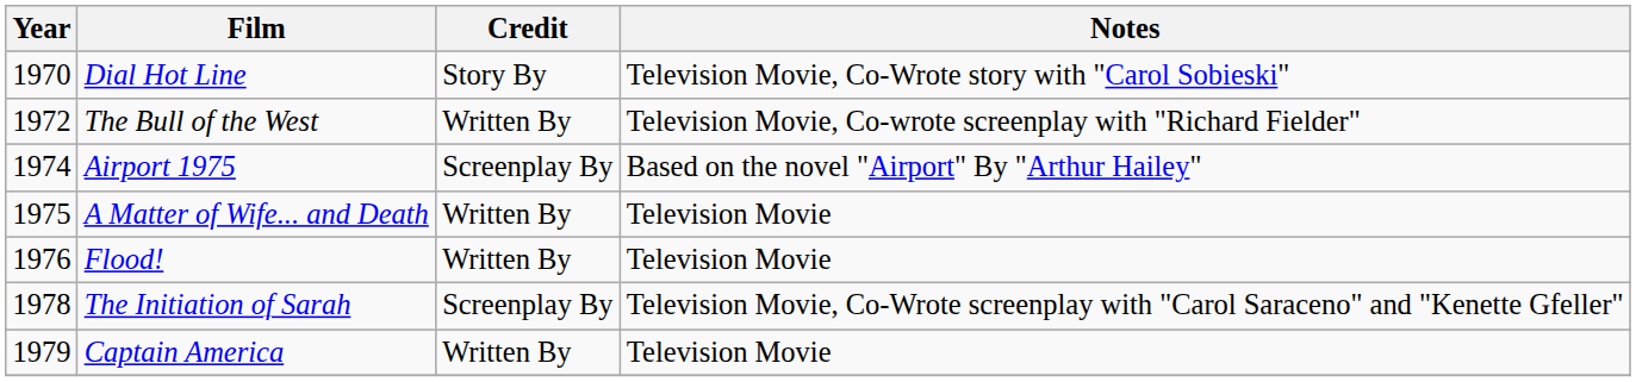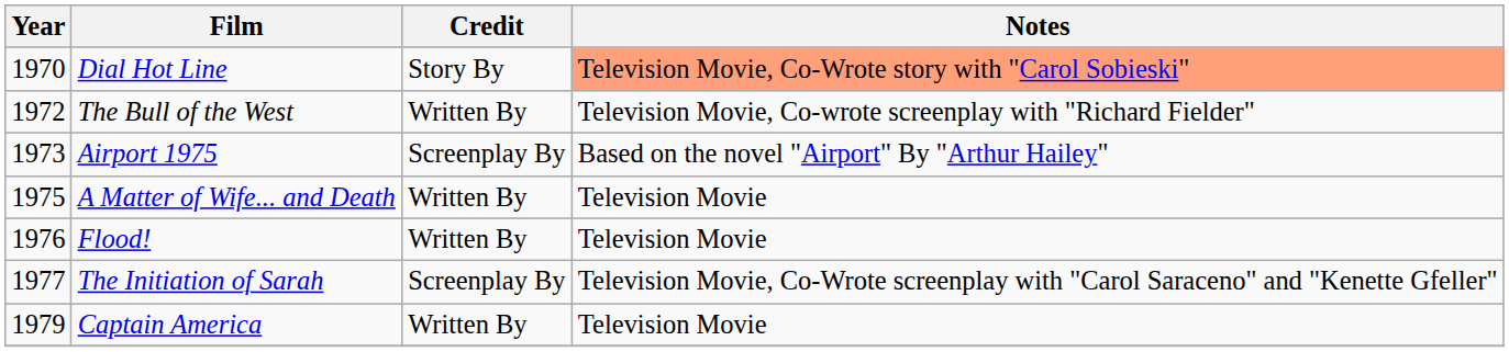Dial Hot Line | Notes: no background -> lightsalmon background
Airport 1975 | Year: 1974 -> 1973
The Initiation of Sarah | Year: 1978 -> 1977
